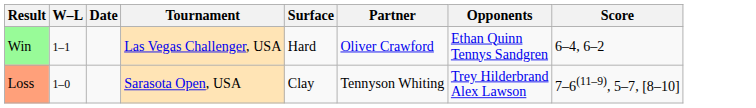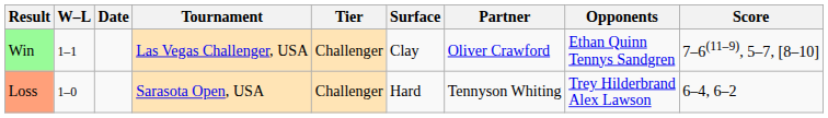+ column: Tier | Challenger | Challenger
Win | Surface: Hard -> Clay
Win | Score: 6–4, 6–2 -> 7–6(11–9), 5–7, [8–10]
Loss | Surface: Clay -> Hard
Loss | Score: 7–6(11–9), 5–7, [8–10] -> 6–4, 6–2
